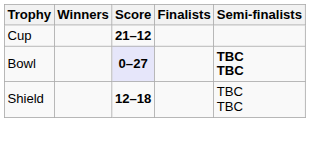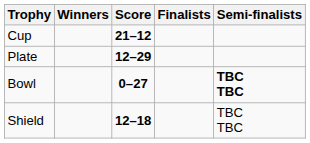+ row: Plate | 12–29
Bowl | Score: lavender background -> no background
